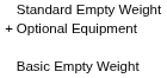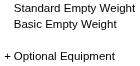rows swapped: Optional Equipment <-> Basic Empty Weight
